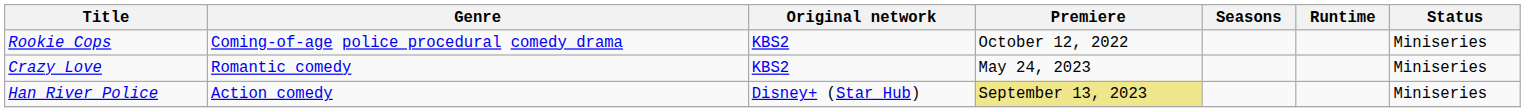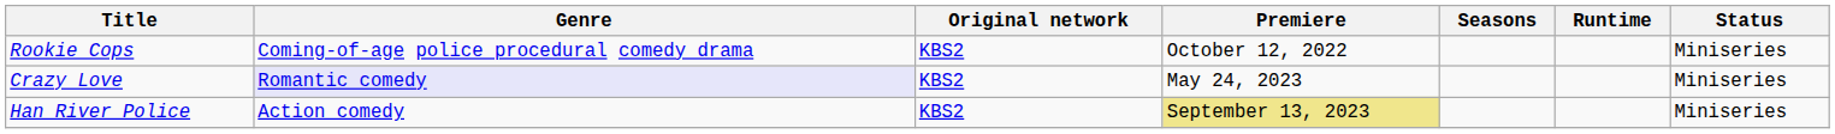Crazy Love | Genre: no background -> lavender background
Han River Police | Original network: Disney+ (Star Hub) -> KBS2
